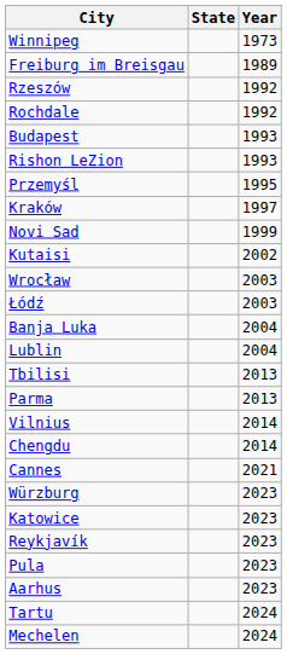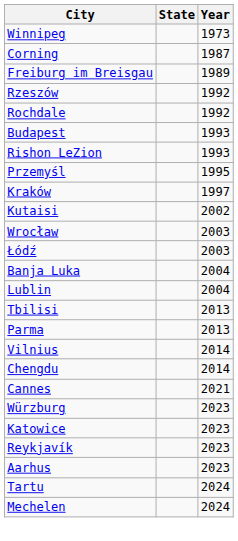+ row: Corning | 1987
- row: Novi Sad | 1999
- row: Pula | 2023
